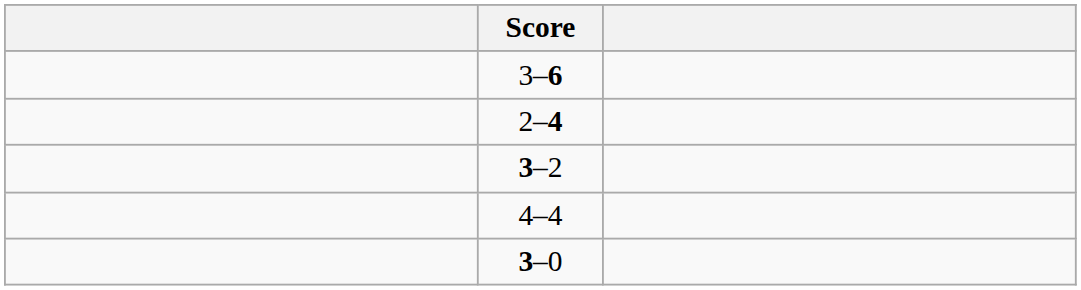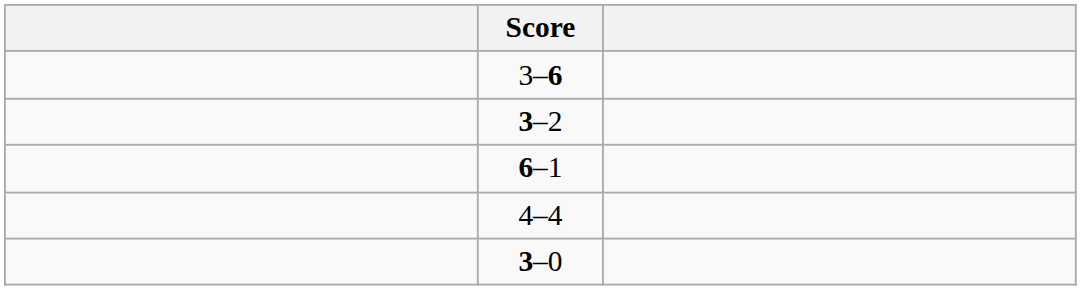- row: 2–4
+ row: 6–1
